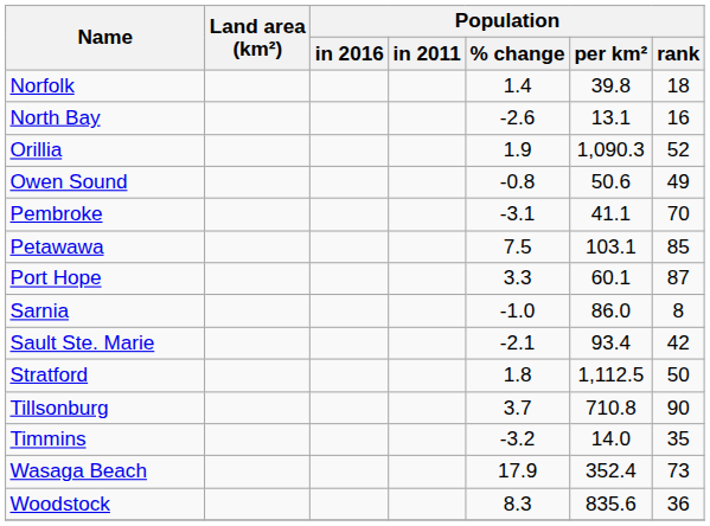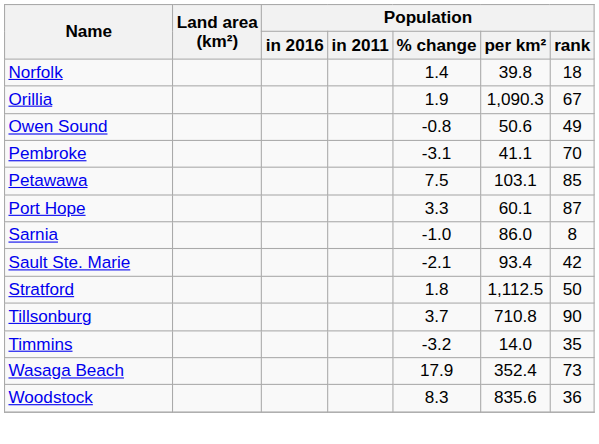- row: North Bay | -2.6 | 13.1 | 16
Orillia | Population / rank: 52 -> 67
